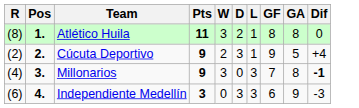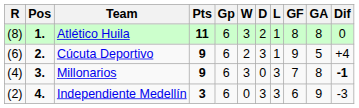+ column: Gp | 6 | 6 | 6 | 6
Cúcuta Deportivo | R: (2) -> (6)
Independiente Medellín | R: (6) -> (2)
